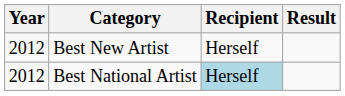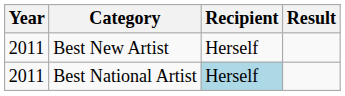Best New Artist | Year: 2012 -> 2011
Best National Artist | Year: 2012 -> 2011
